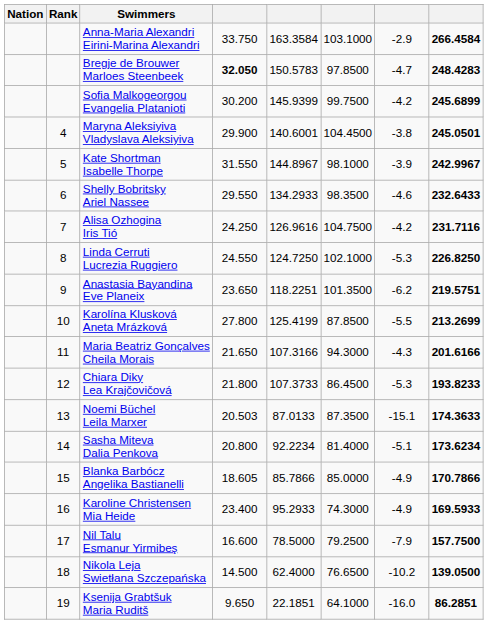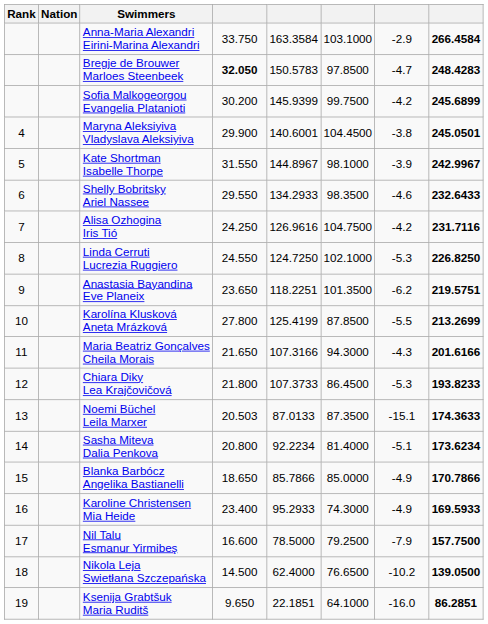columns swapped: Rank <-> Nation
Blanka Barbócz Angelika Bastianelli | column 4: 18.605 -> 18.650
